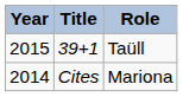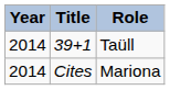39+1 | Year: 2015 -> 2014
